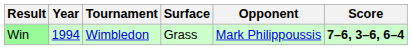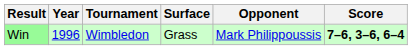Win | Year: 1994 -> 1996
